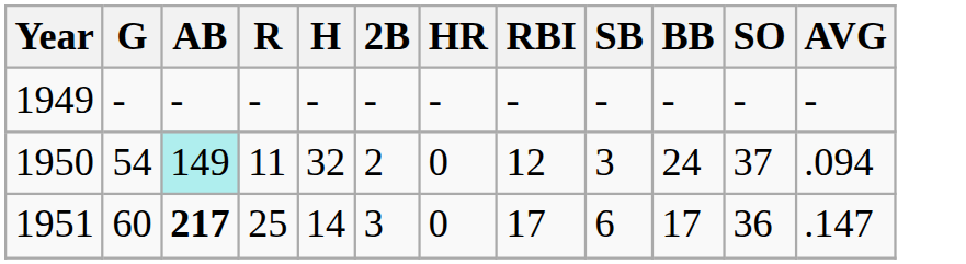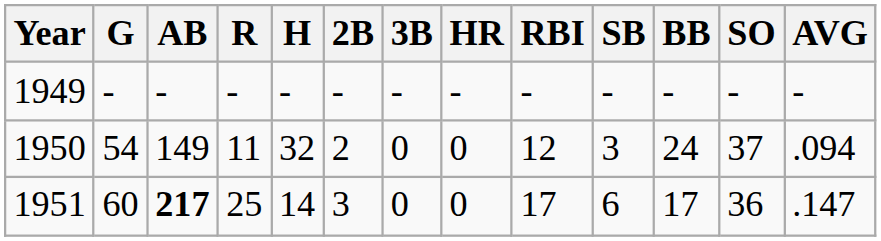+ column: 3B | - | 0 | 0
1950 | AB: paleturquoise background -> no background
